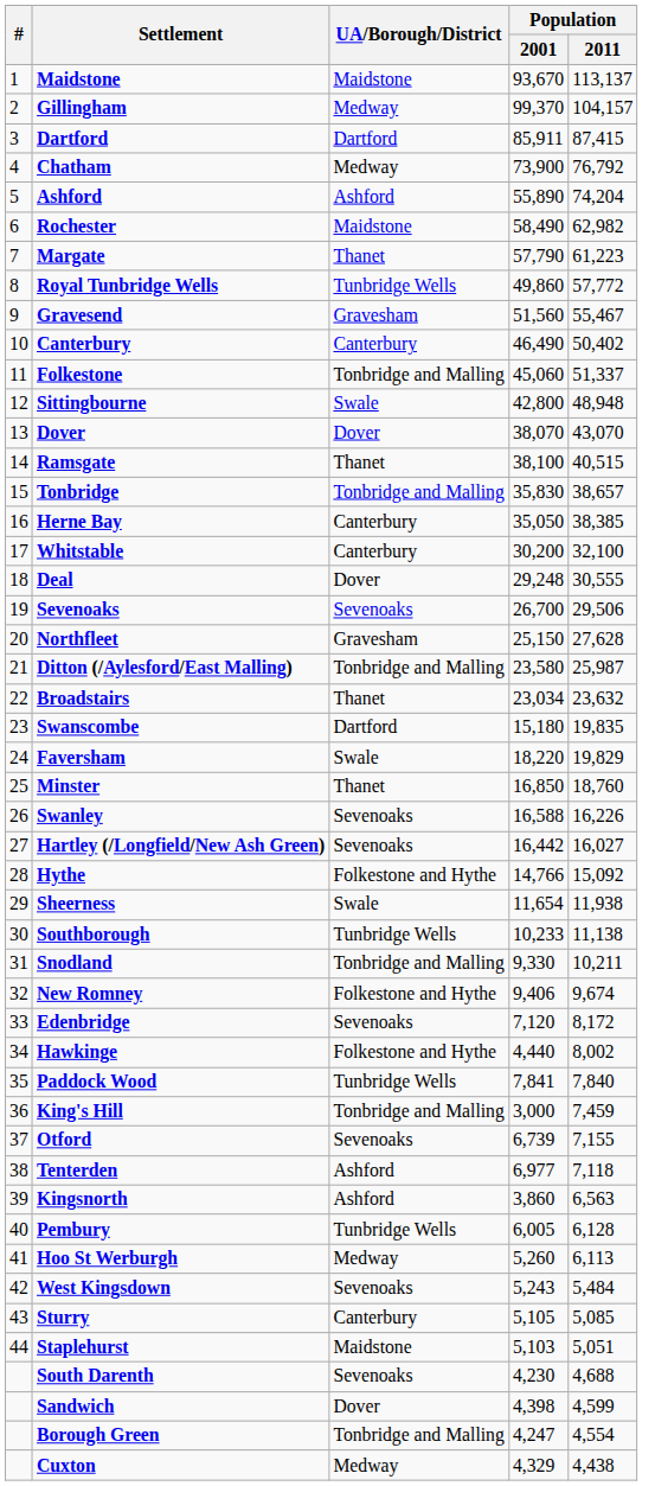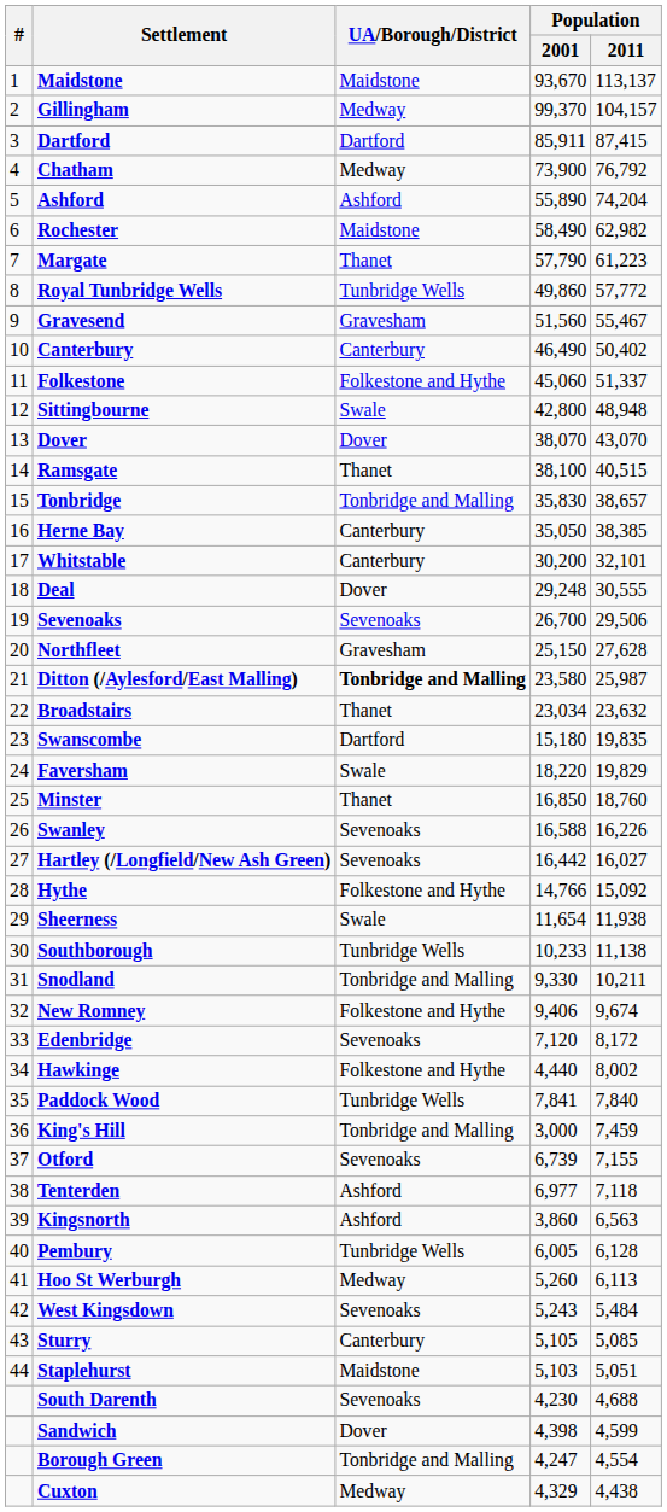Folkestone | UA/Borough/District: Tonbridge and Malling -> Folkestone and Hythe
Whitstable | Population / 2011: 32,100 -> 32,101
Ditton (/Aylesford/East Malling) | UA/Borough/District: normal -> bold
